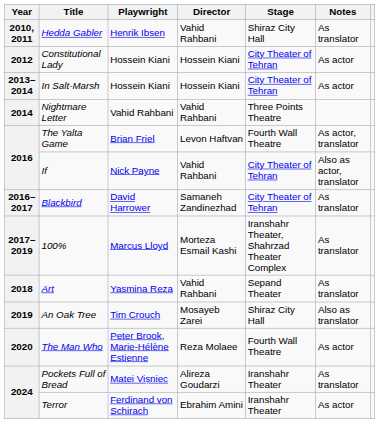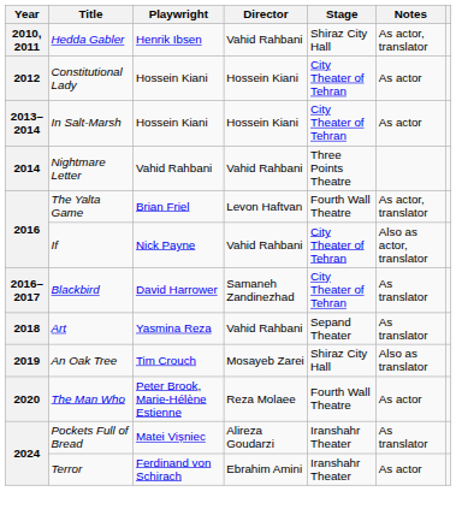Hedda Gabler | Notes: As translator -> As actor, translator
- row: 2017–2019 | 100% | Marcus Lloyd | Morteza Esmail Kashi | Iranshahr Theater, Shahrzad Theater Complex | As translator
